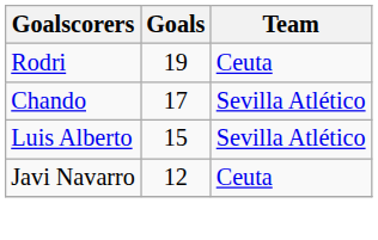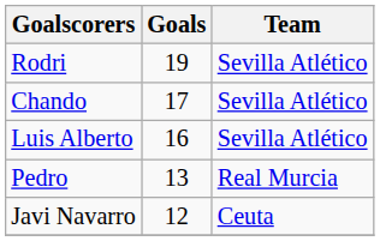Rodri | Team: Ceuta -> Sevilla Atlético
Luis Alberto | Goals: 15 -> 16
+ row: Pedro | 13 | Real Murcia
